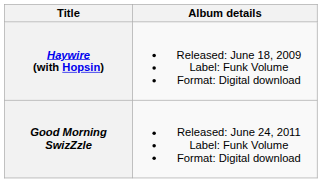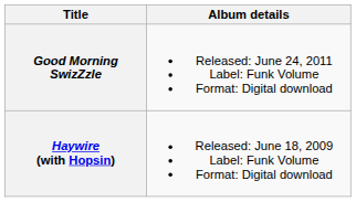rows swapped: Haywire (with Hopsin) <-> Good Morning SwizZzle
